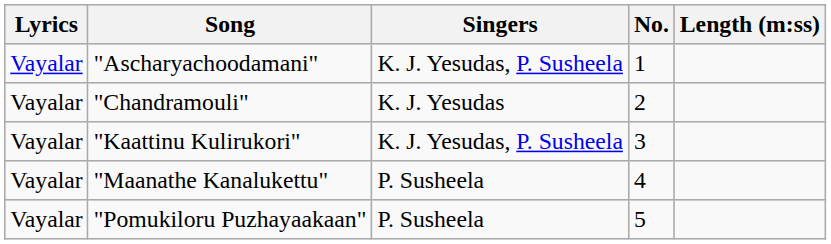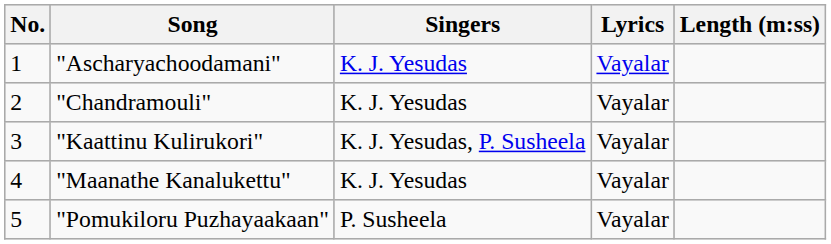columns swapped: No. <-> Lyrics
"Ascharyachoodamani" | Singers: K. J. Yesudas, P. Susheela -> K. J. Yesudas
"Maanathe Kanalukettu" | Singers: P. Susheela -> K. J. Yesudas
